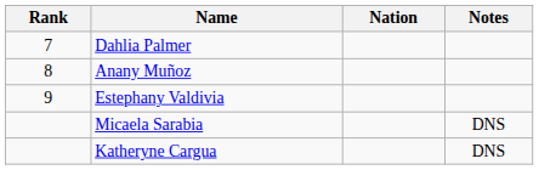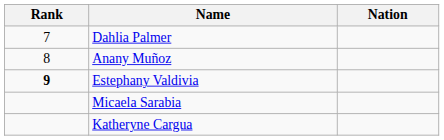- column: Notes | DNS | DNS
Estephany Valdivia | Rank: normal -> bold
